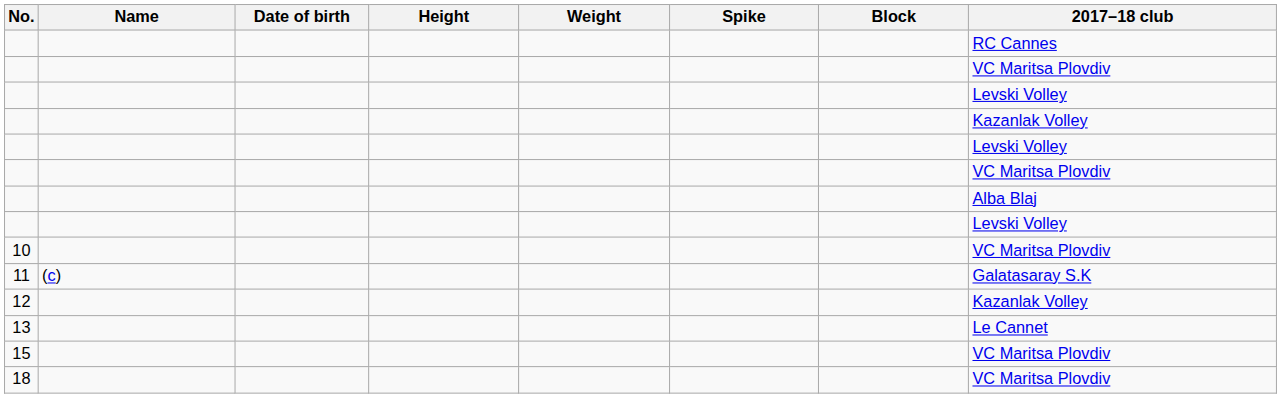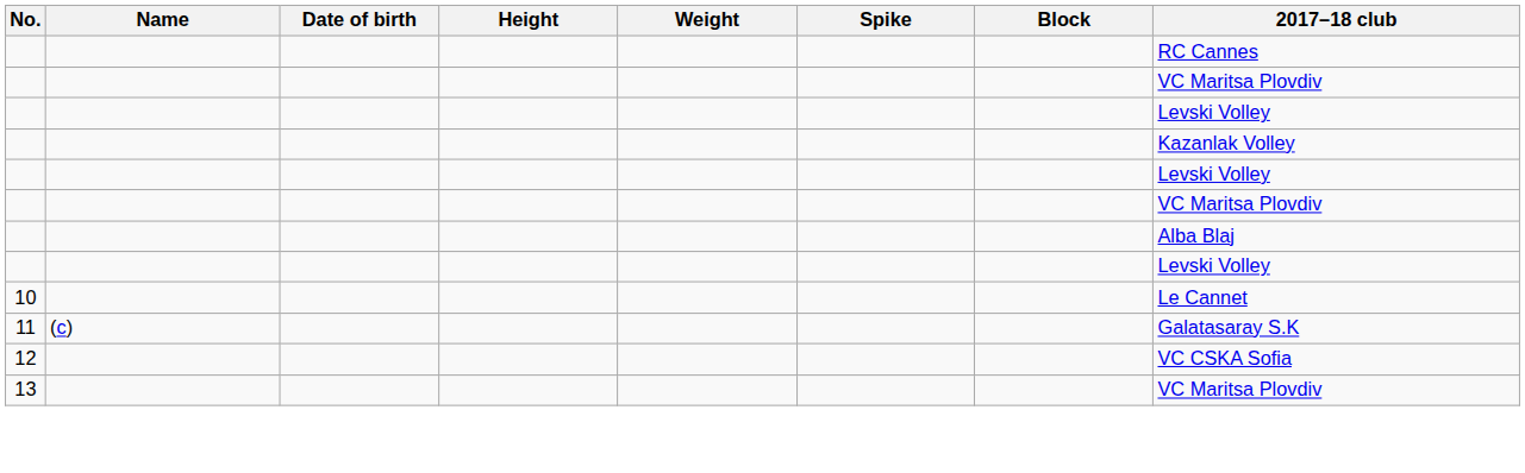10 | 2017–18 club: VC Maritsa Plovdiv -> Le Cannet
12 | 2017–18 club: Kazanlak Volley -> VC CSKA Sofia
13 | 2017–18 club: Le Cannet -> VC Maritsa Plovdiv
- row: 15 | VC Maritsa Plovdiv
- row: 18 | VC Maritsa Plovdiv
